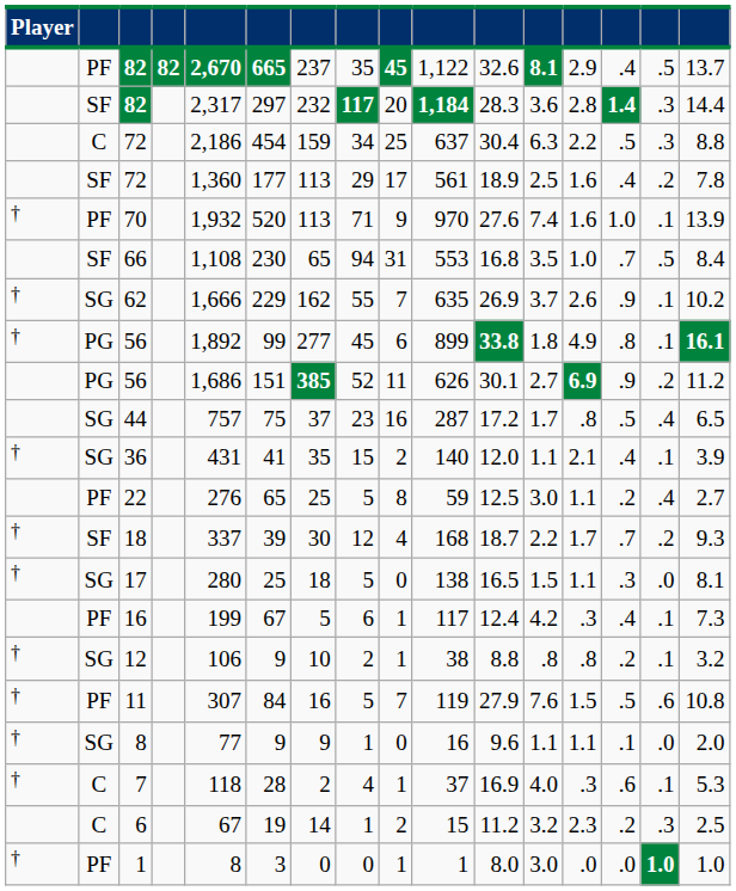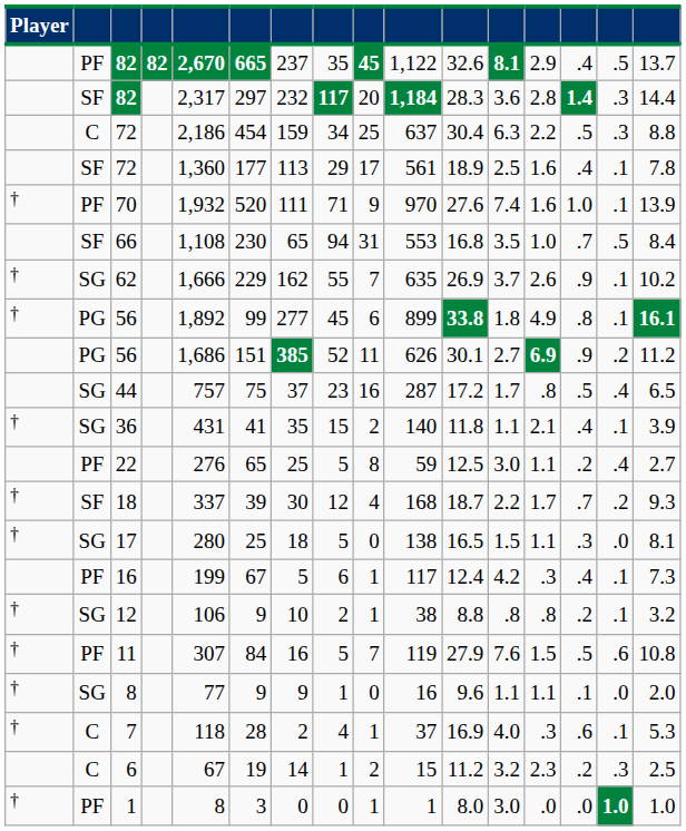SF / 72 | column 15: .2 -> .1
70 | column 7: 113 -> 111
36 | column 11: 12.0 -> 11.8
